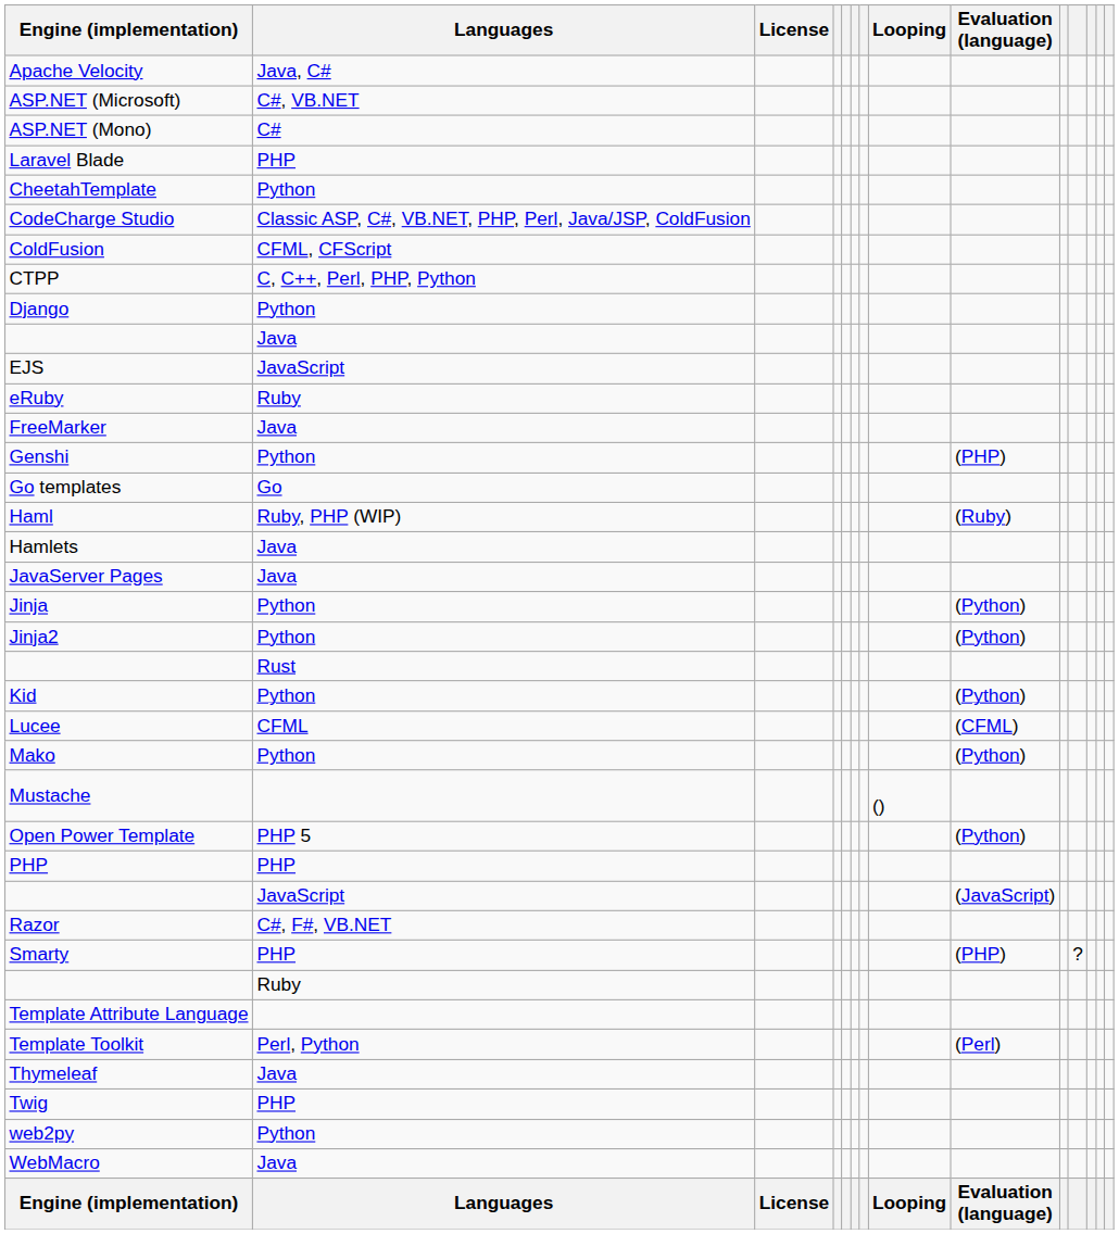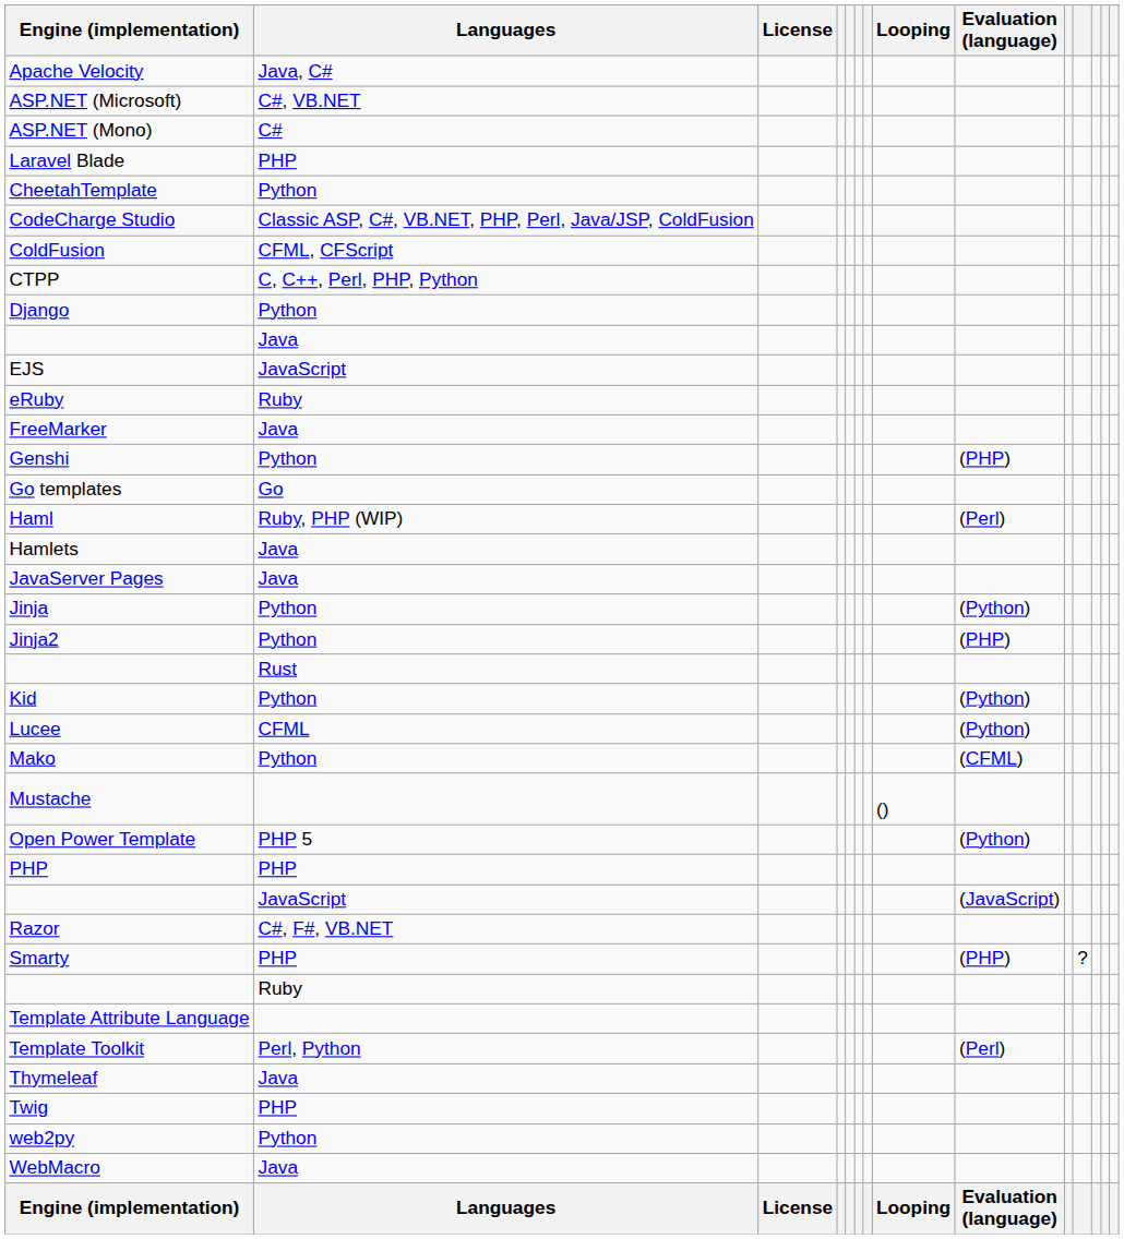Haml | Evaluation (language): (Ruby) -> (Perl)
Jinja2 | Evaluation (language): (Python) -> (PHP)
Lucee | Evaluation (language): (CFML) -> (Python)
Mako | Evaluation (language): (Python) -> (CFML)
